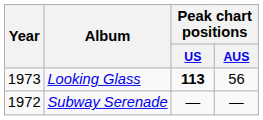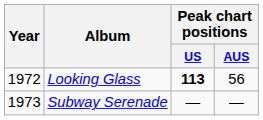Looking Glass | Year: 1973 -> 1972
Subway Serenade | Year: 1972 -> 1973
